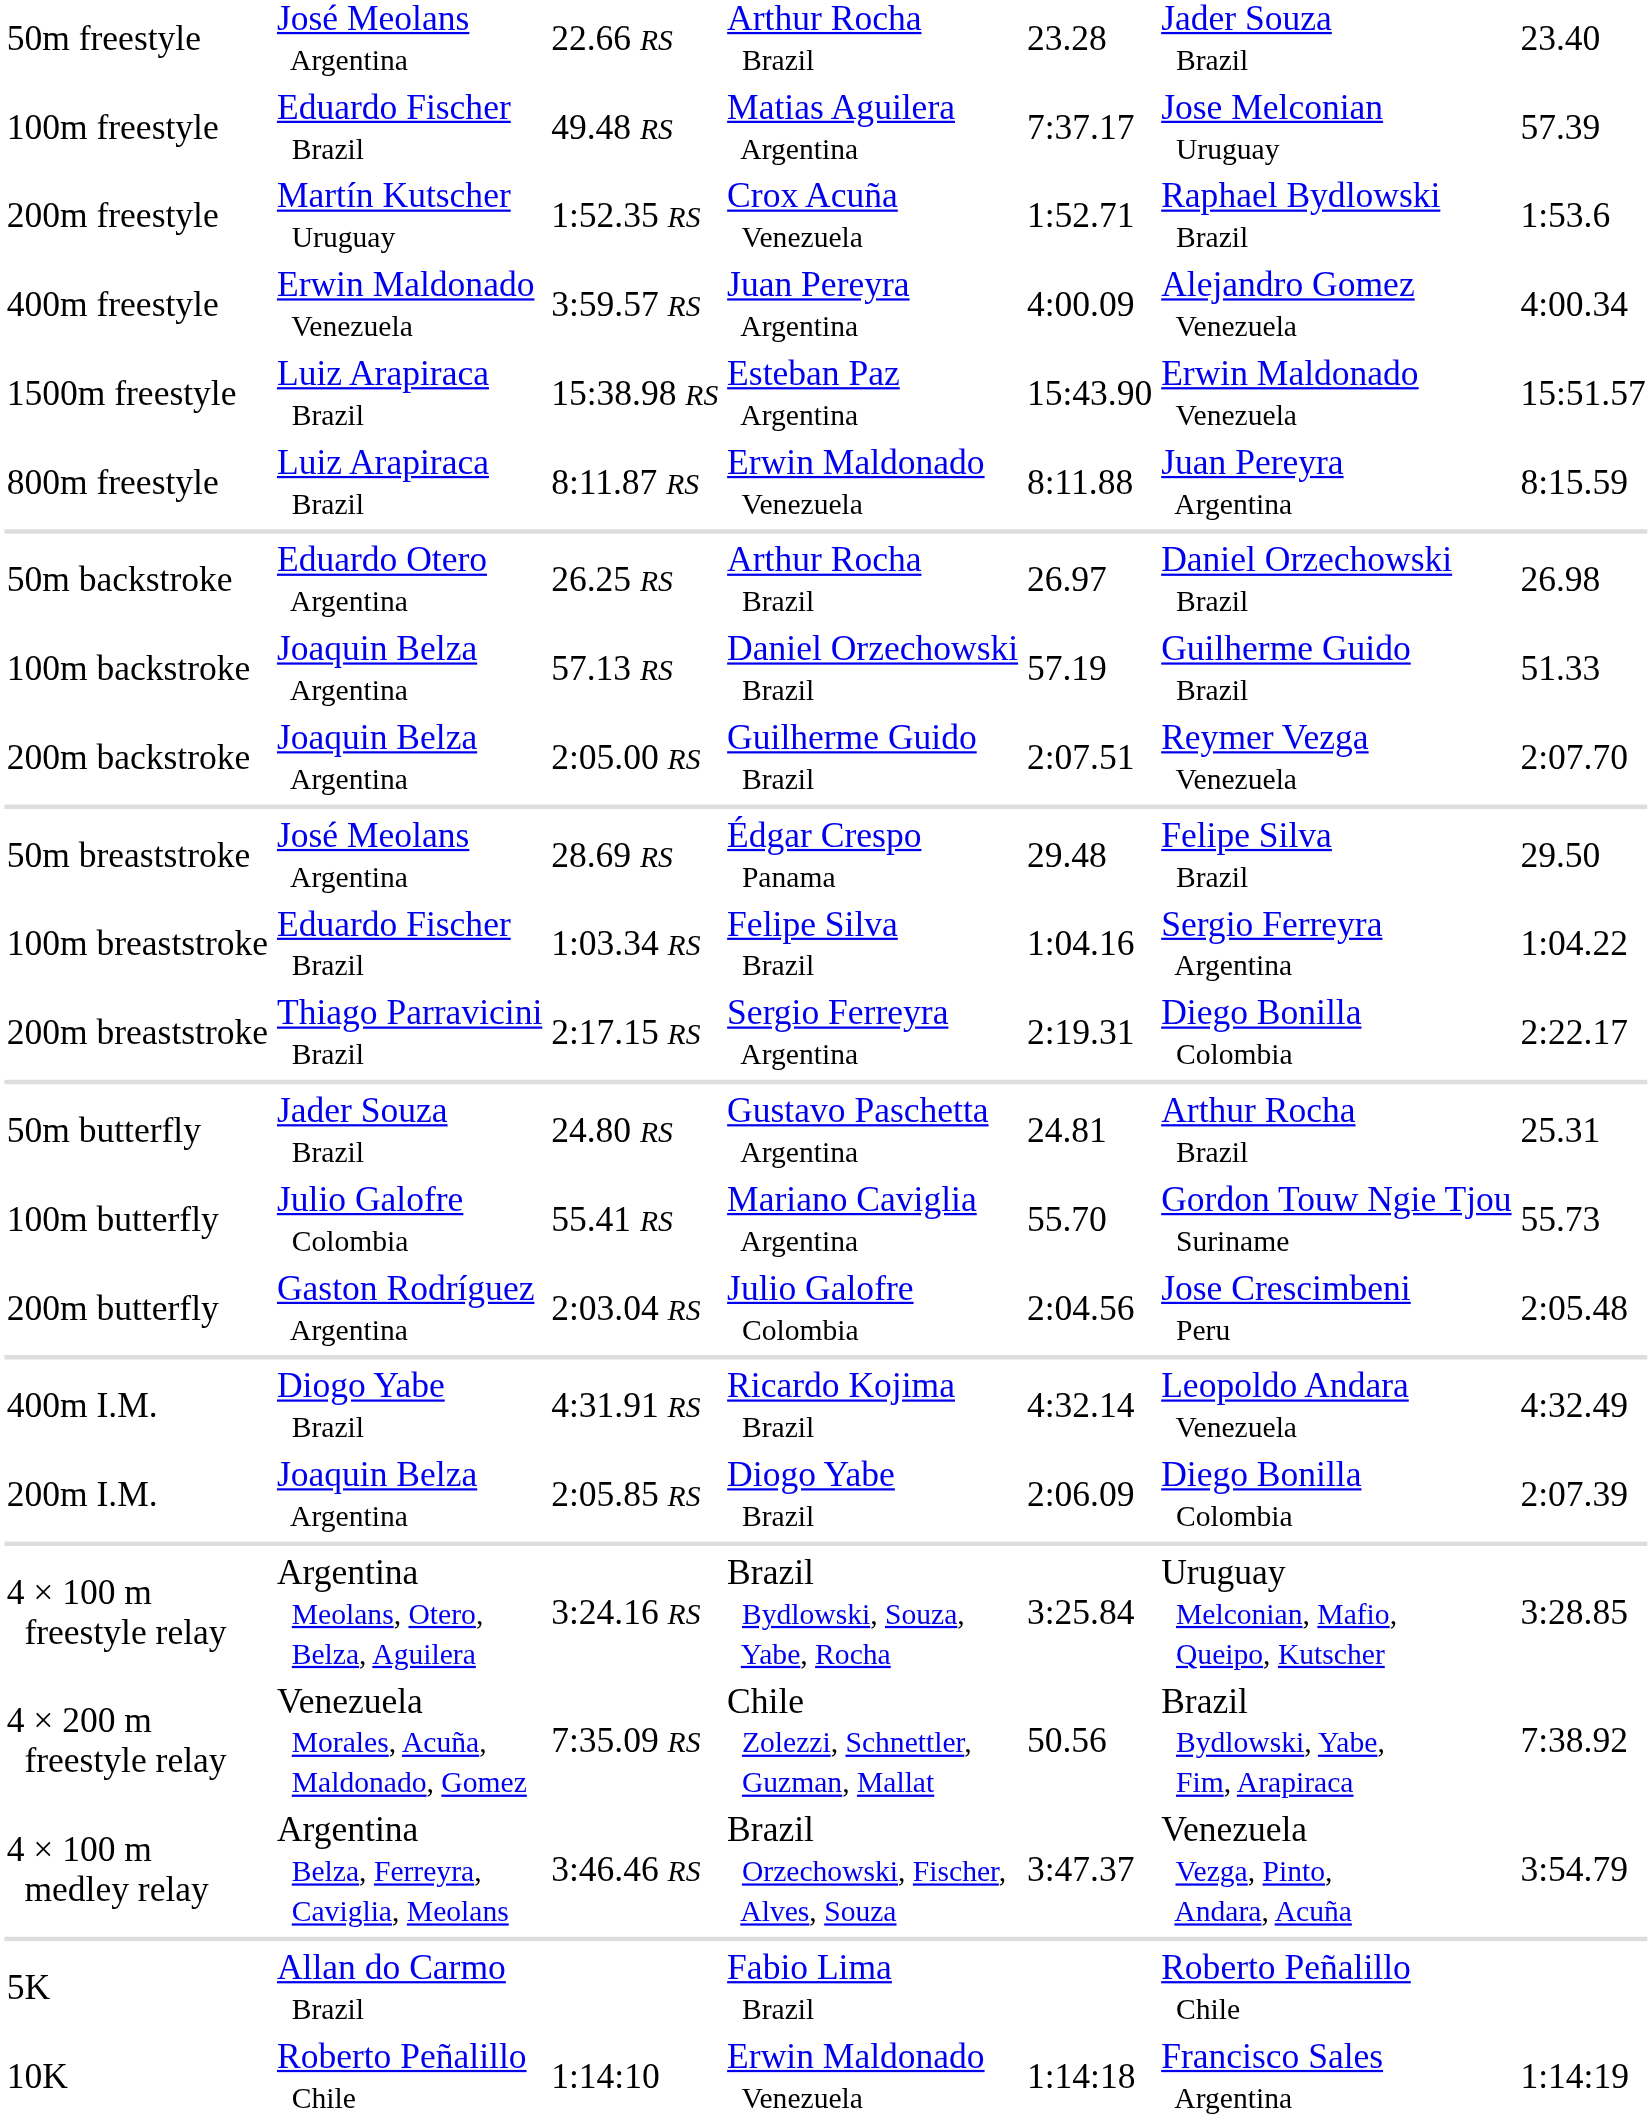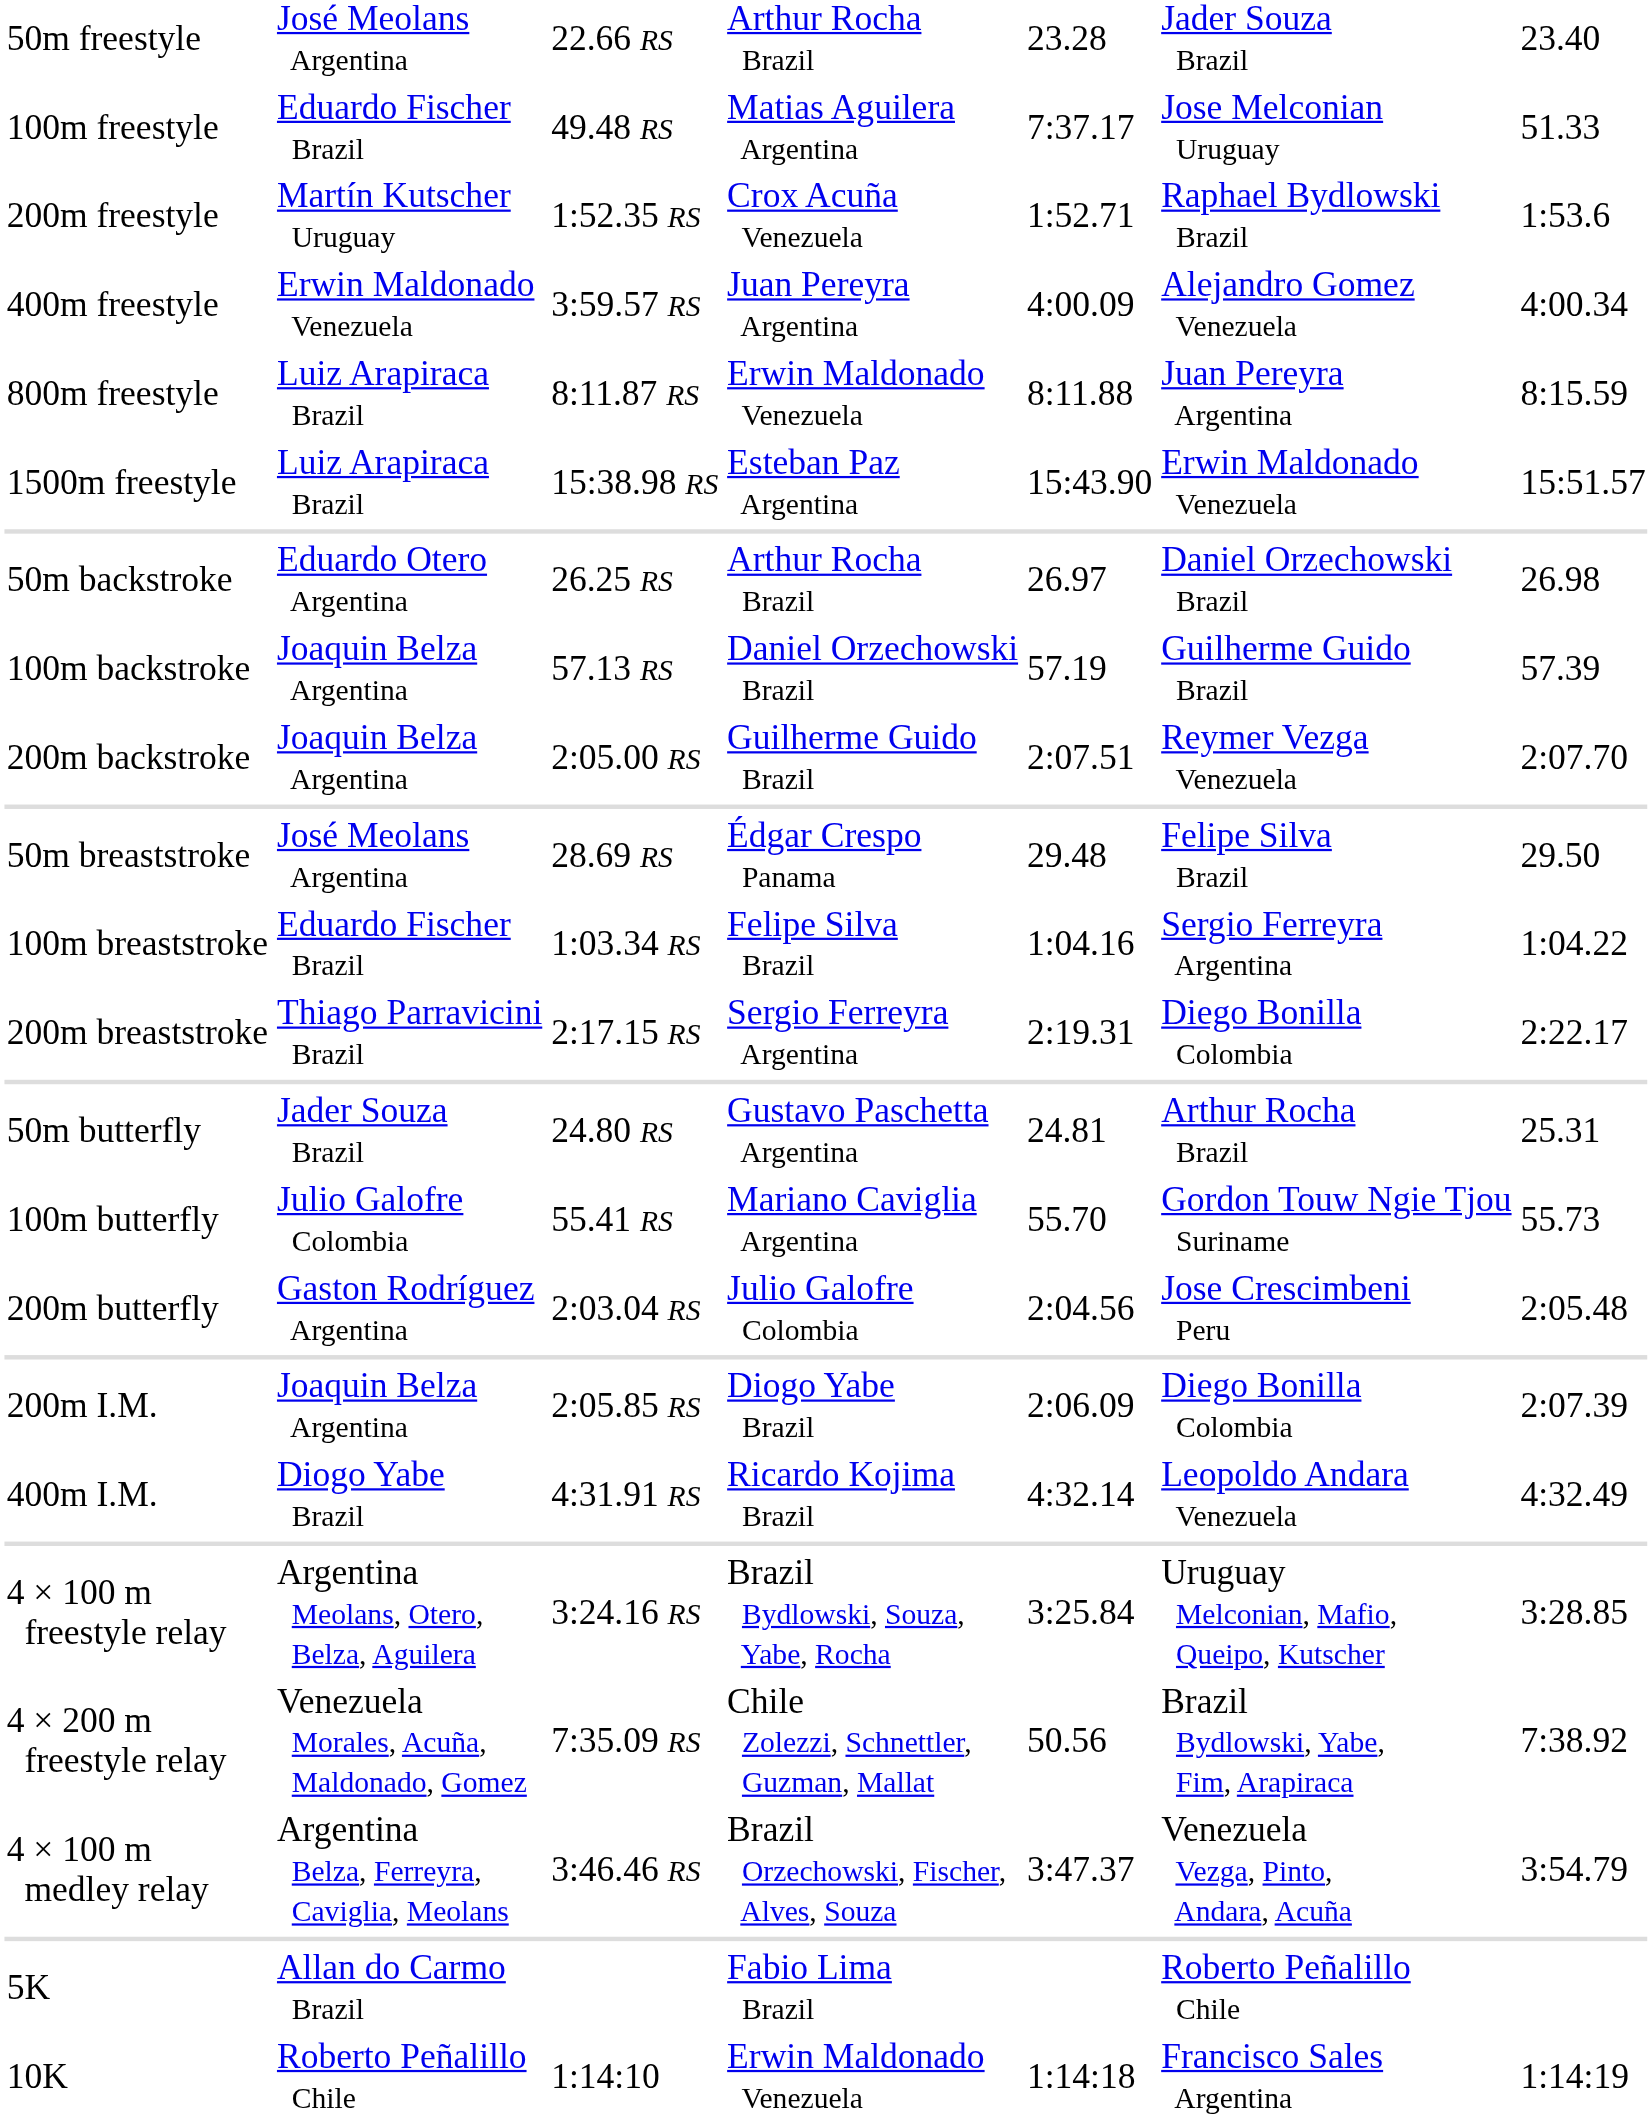100m freestyle | column 7: 57.39 -> 51.33
rows swapped: 800m freestyle <-> 1500m freestyle
100m backstroke | column 7: 51.33 -> 57.39
rows swapped: 200m I.M. <-> 400m I.M.
